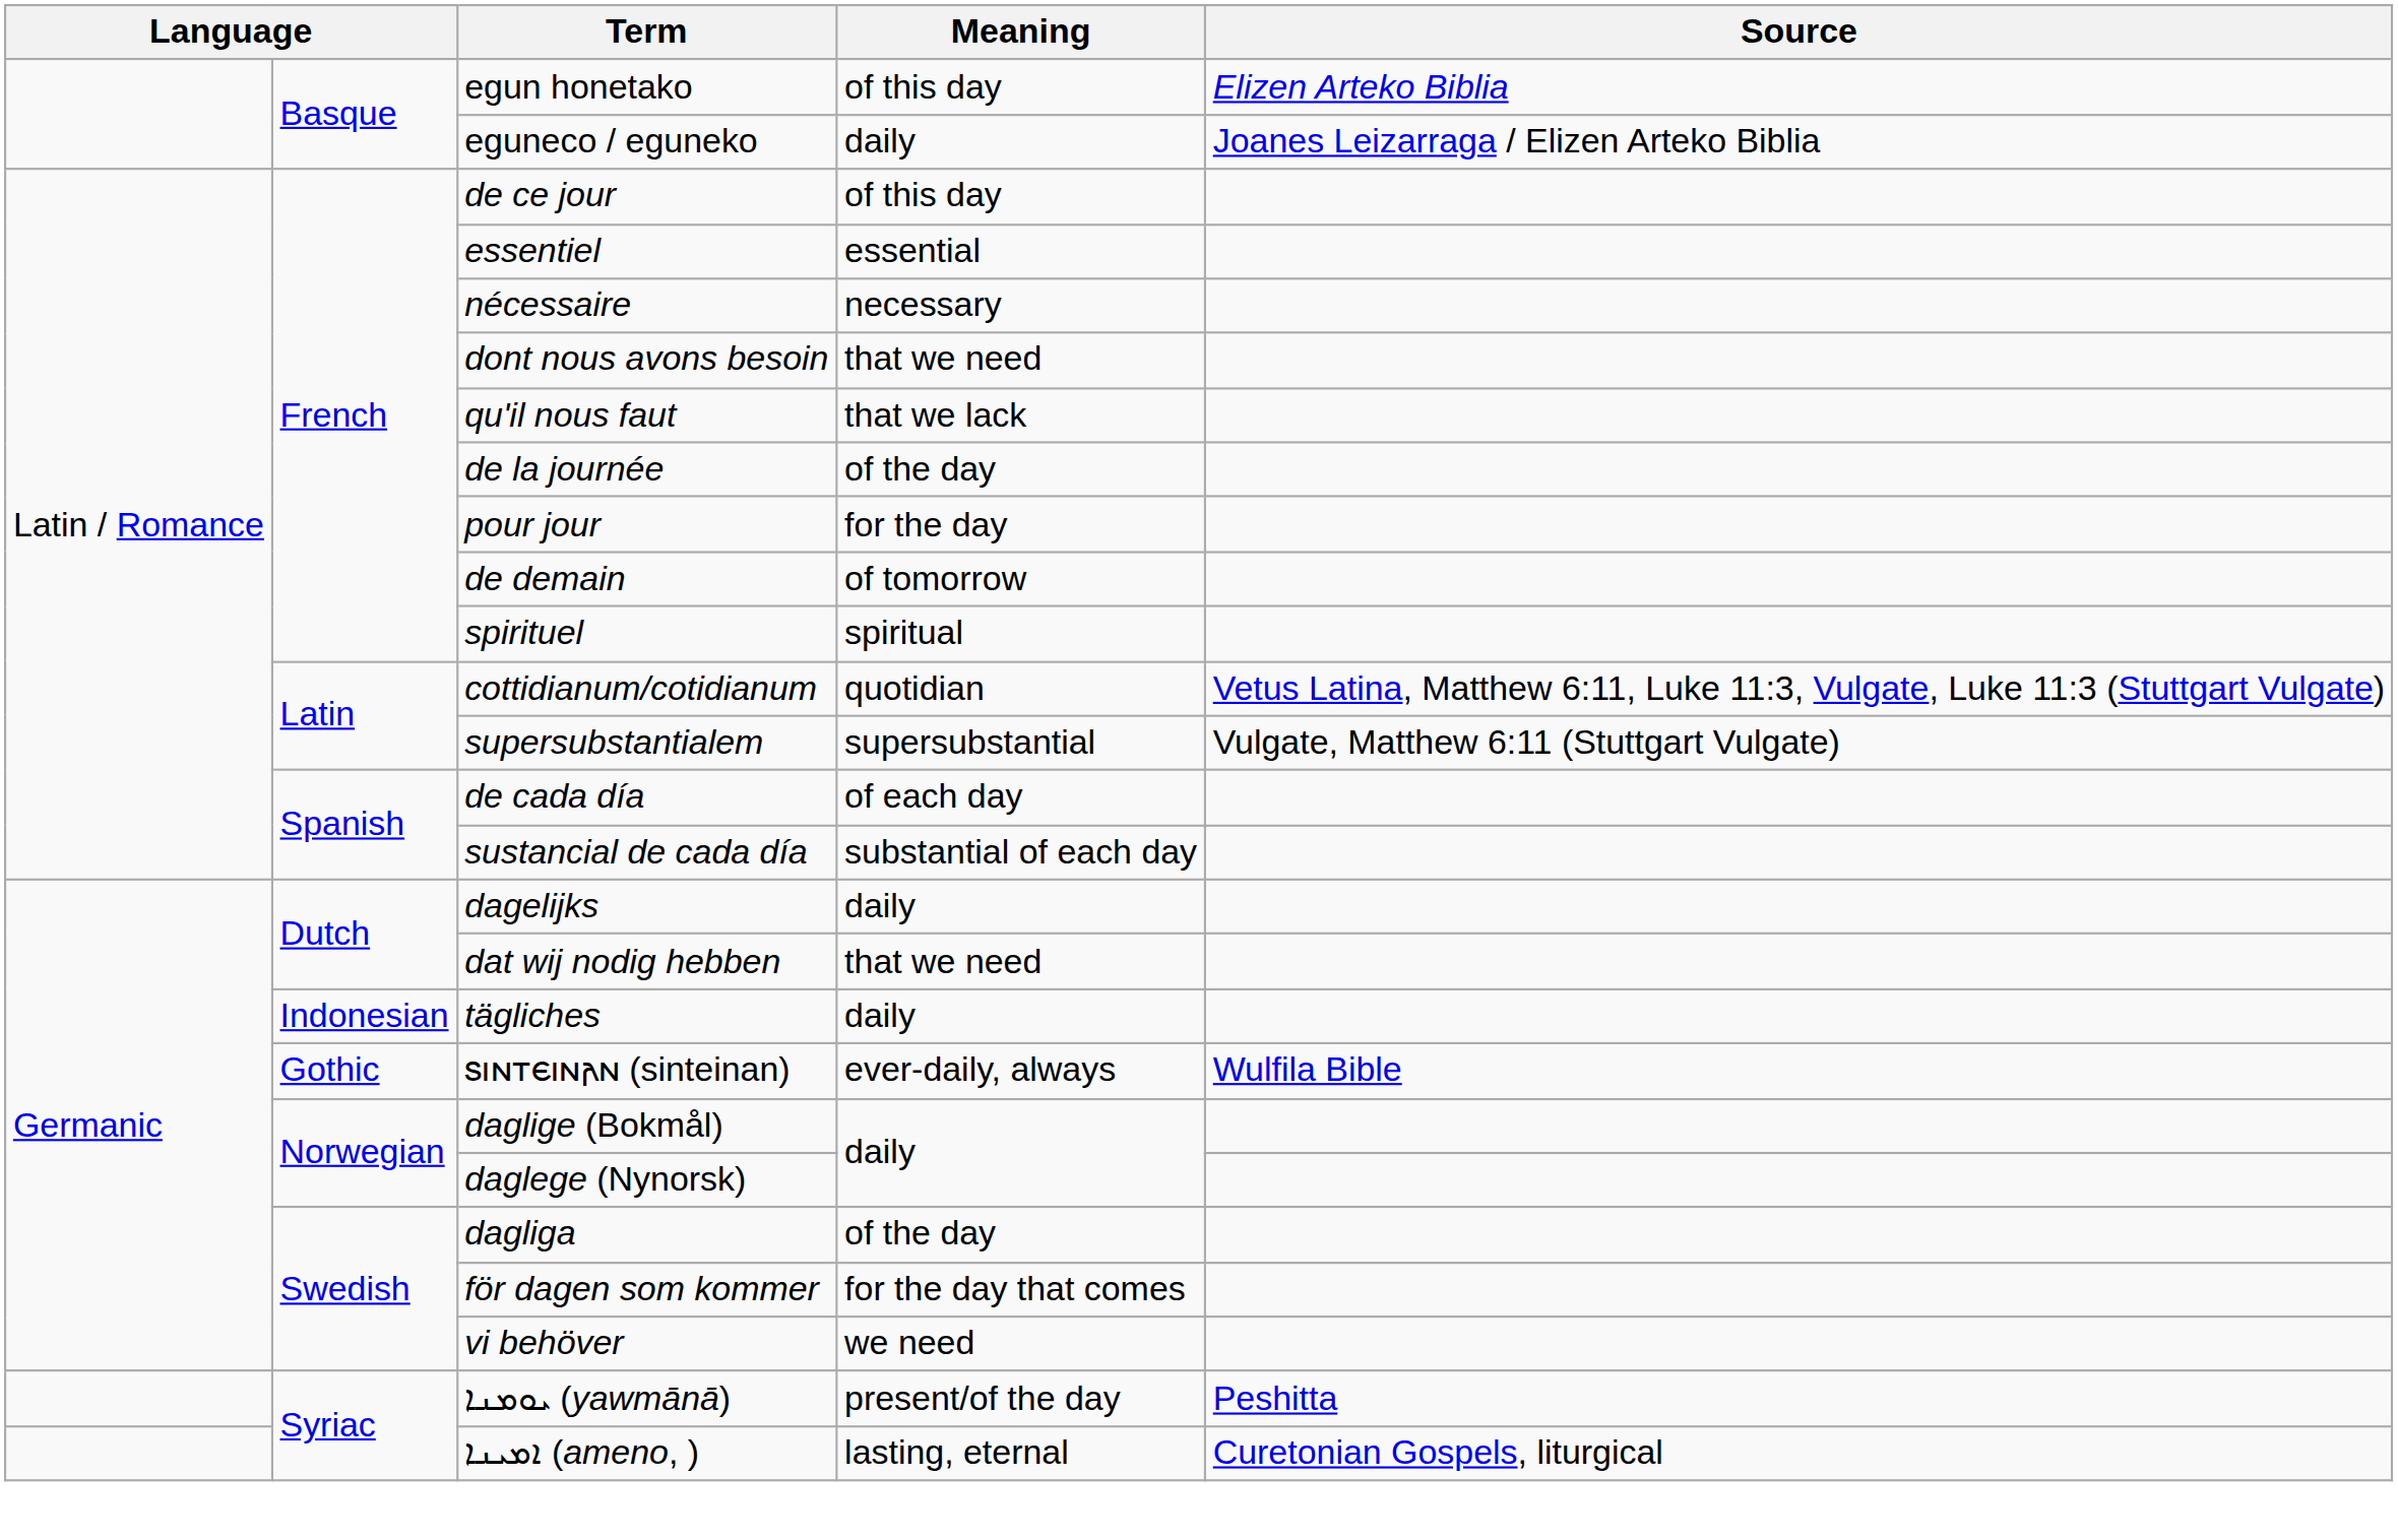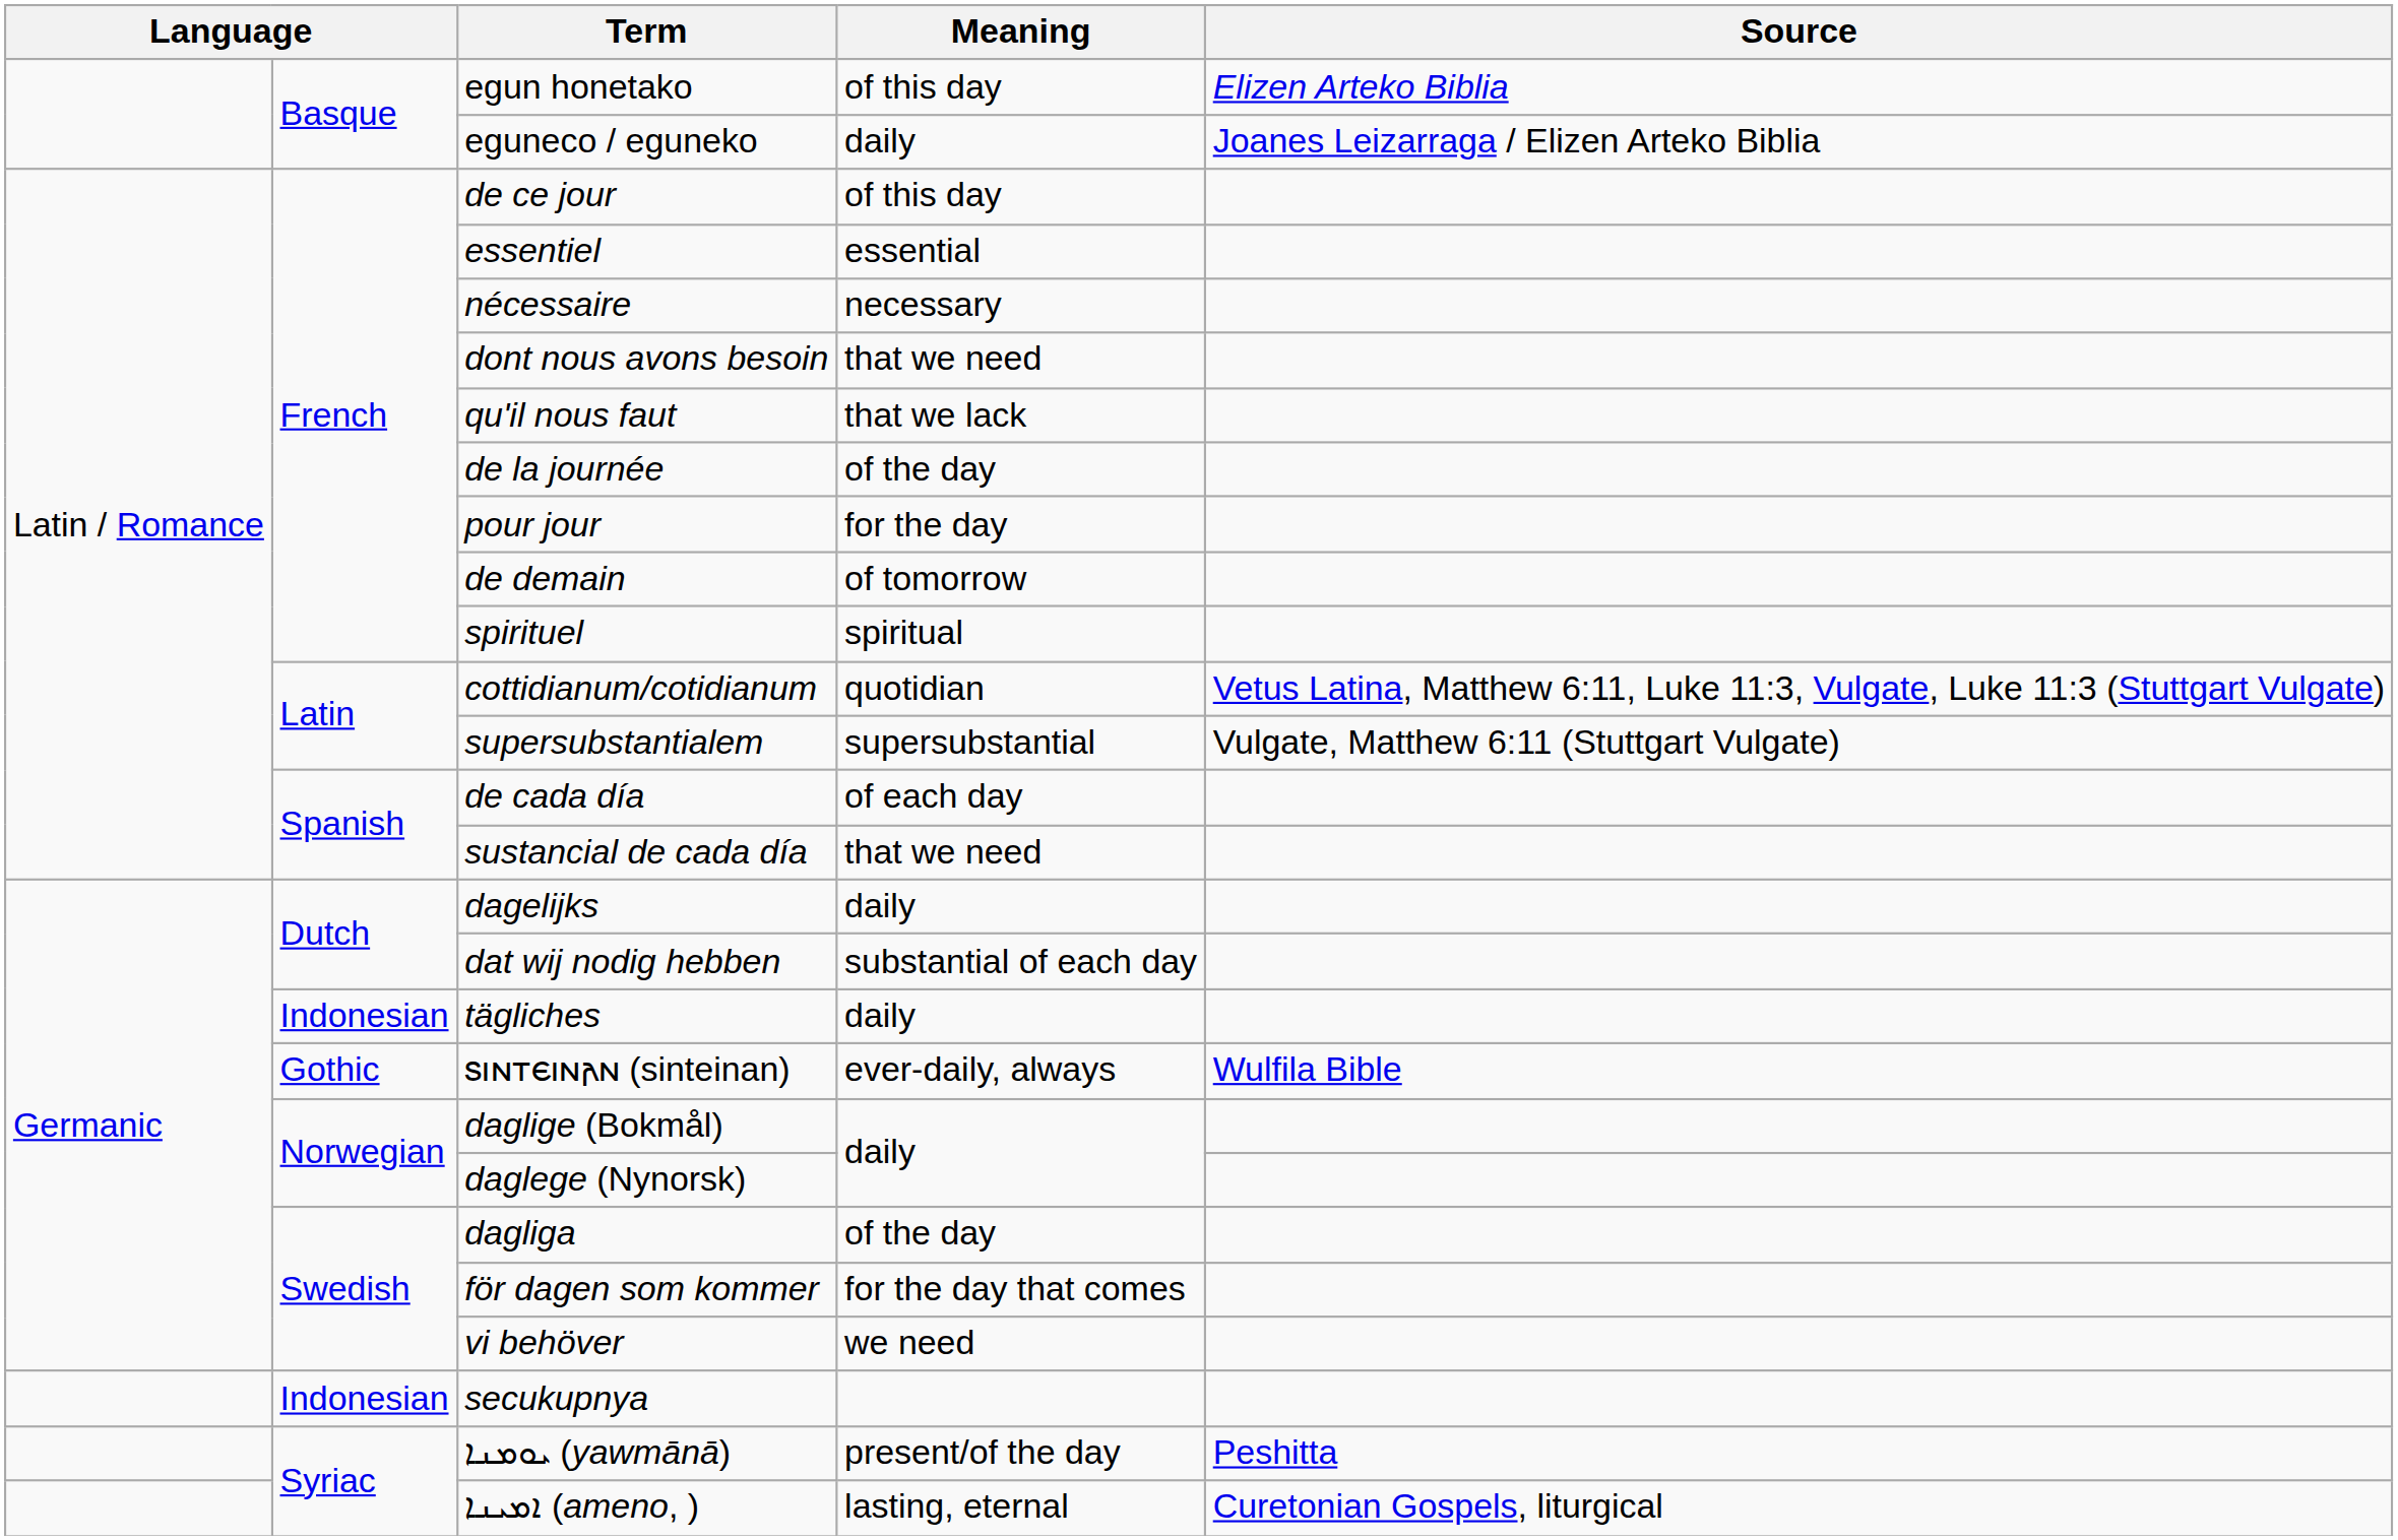sustancial de cada día | Meaning: substantial of each day -> that we need
dat wij nodig hebben | Meaning: that we need -> substantial of each day
+ row: Indonesian | secukupnya
